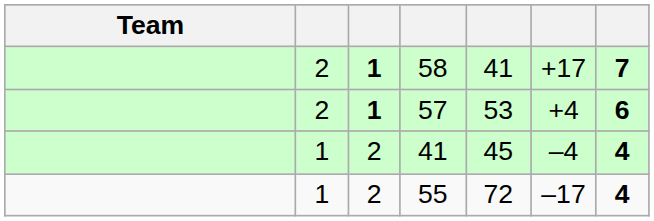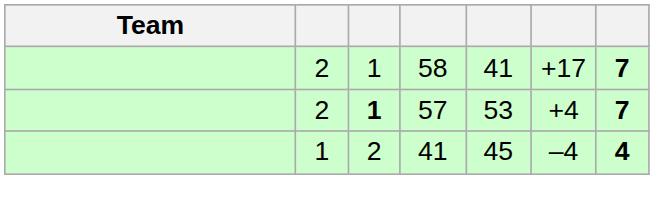58 | column 3: bold -> normal
57 | column 7: 6 -> 7
- row: 1 | 2 | 55 | 72 | –17 | 4
